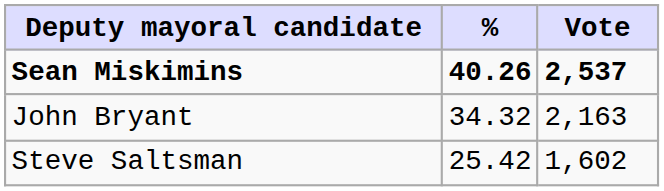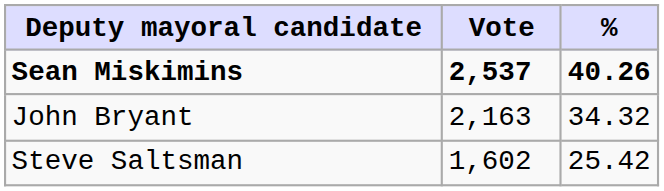columns swapped: Vote <-> %
